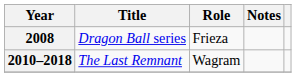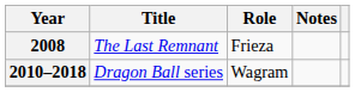2008 | Title: Dragon Ball series -> The Last Remnant
2010–2018 | Title: The Last Remnant -> Dragon Ball series
